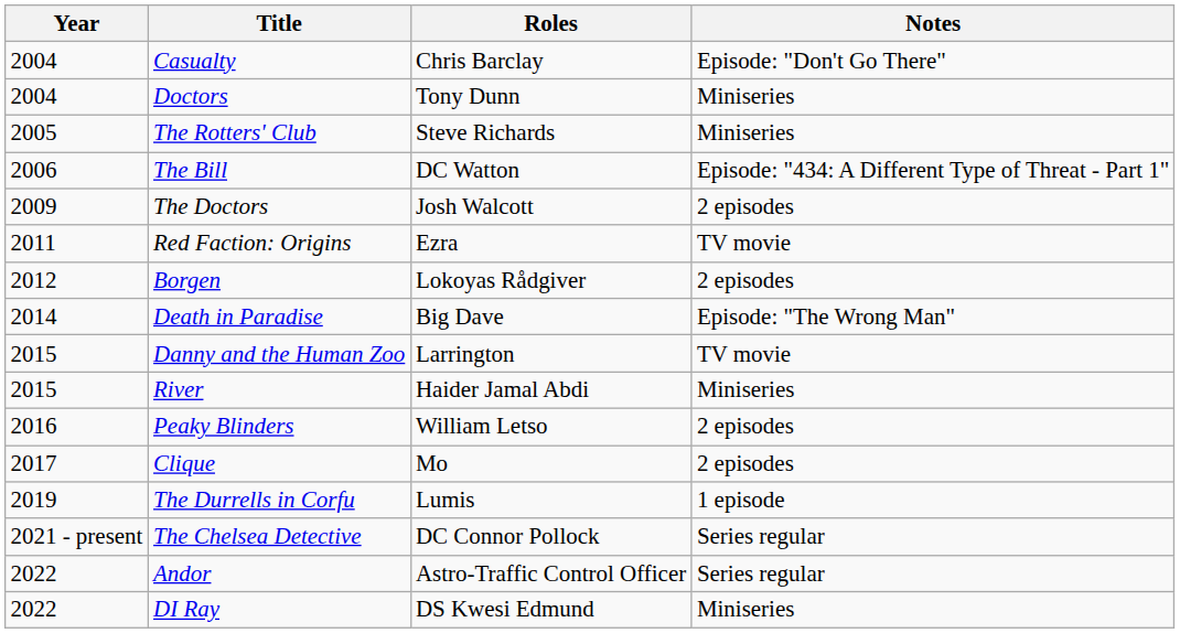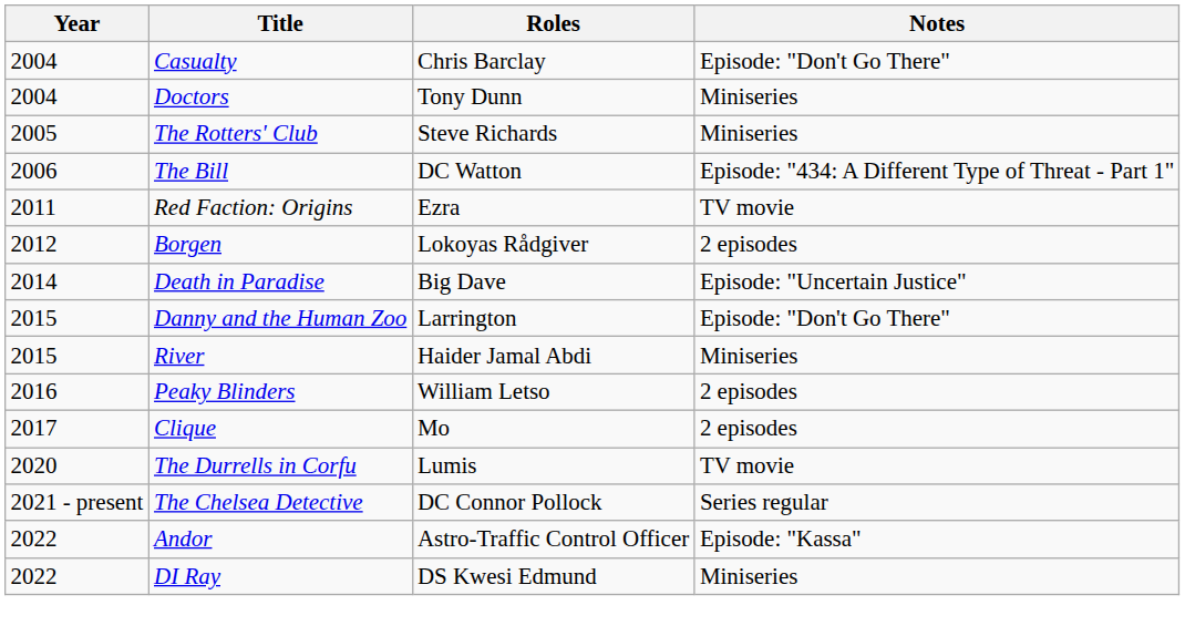- row: 2009 | The Doctors | Josh Walcott | 2 episodes
Death in Paradise | Notes: Episode: "The Wrong Man" -> Episode: "Uncertain Justice"
Danny and the Human Zoo | Notes: TV movie -> Episode: "Don't Go There"
The Durrells in Corfu | Year: 2019 -> 2020
The Durrells in Corfu | Notes: 1 episode -> TV movie
Andor | Notes: Series regular -> Episode: "Kassa"
